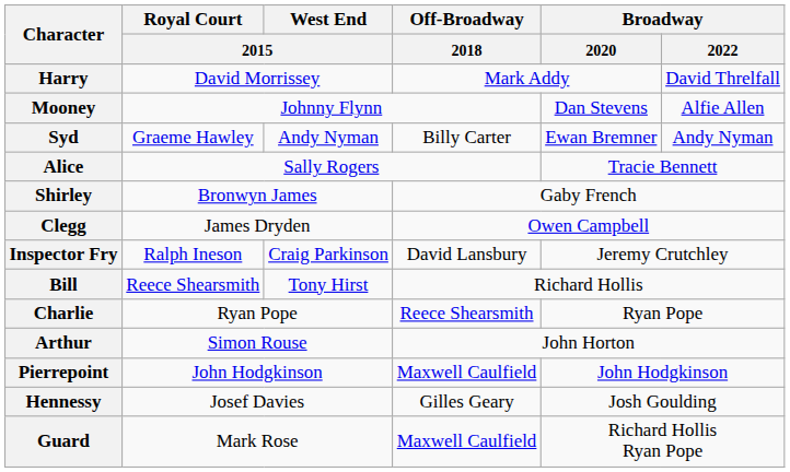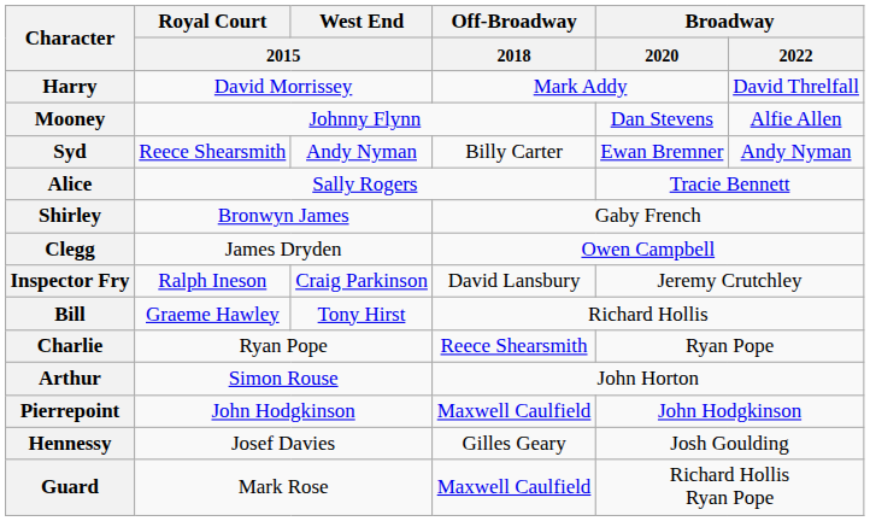Syd | Royal Court / 2015: Graeme Hawley -> Reece Shearsmith
Bill | Royal Court / 2015: Reece Shearsmith -> Graeme Hawley
